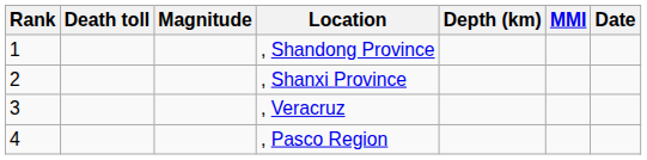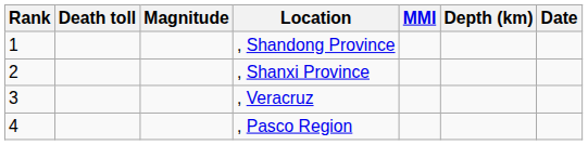columns swapped: MMI <-> Depth (km)
